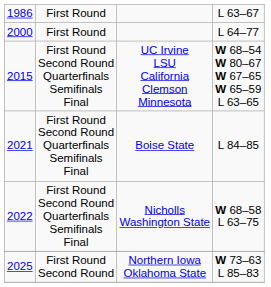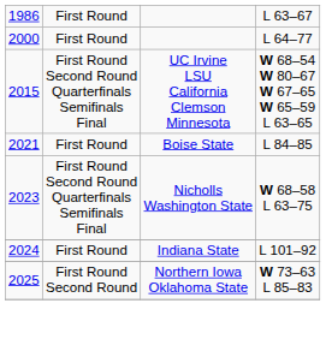Boise State | column 2: First Round Second Round Quarterfinals Semifinals Final -> First Round
Nicholls Washington State | column 1: 2022 -> 2023
+ row: 2024 | First Round | Indiana State | L 101–92
